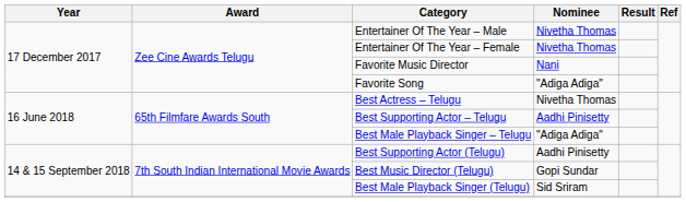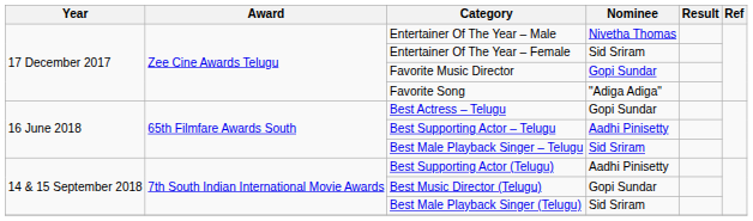Entertainer Of The Year – Female | Nominee: Nivetha Thomas -> Sid Sriram
Favorite Music Director | Nominee: Nani -> Gopi Sundar
Best Actress – Telugu | Nominee: Nivetha Thomas -> Gopi Sundar
Best Male Playback Singer – Telugu | Nominee: "Adiga Adiga" -> Sid Sriram
